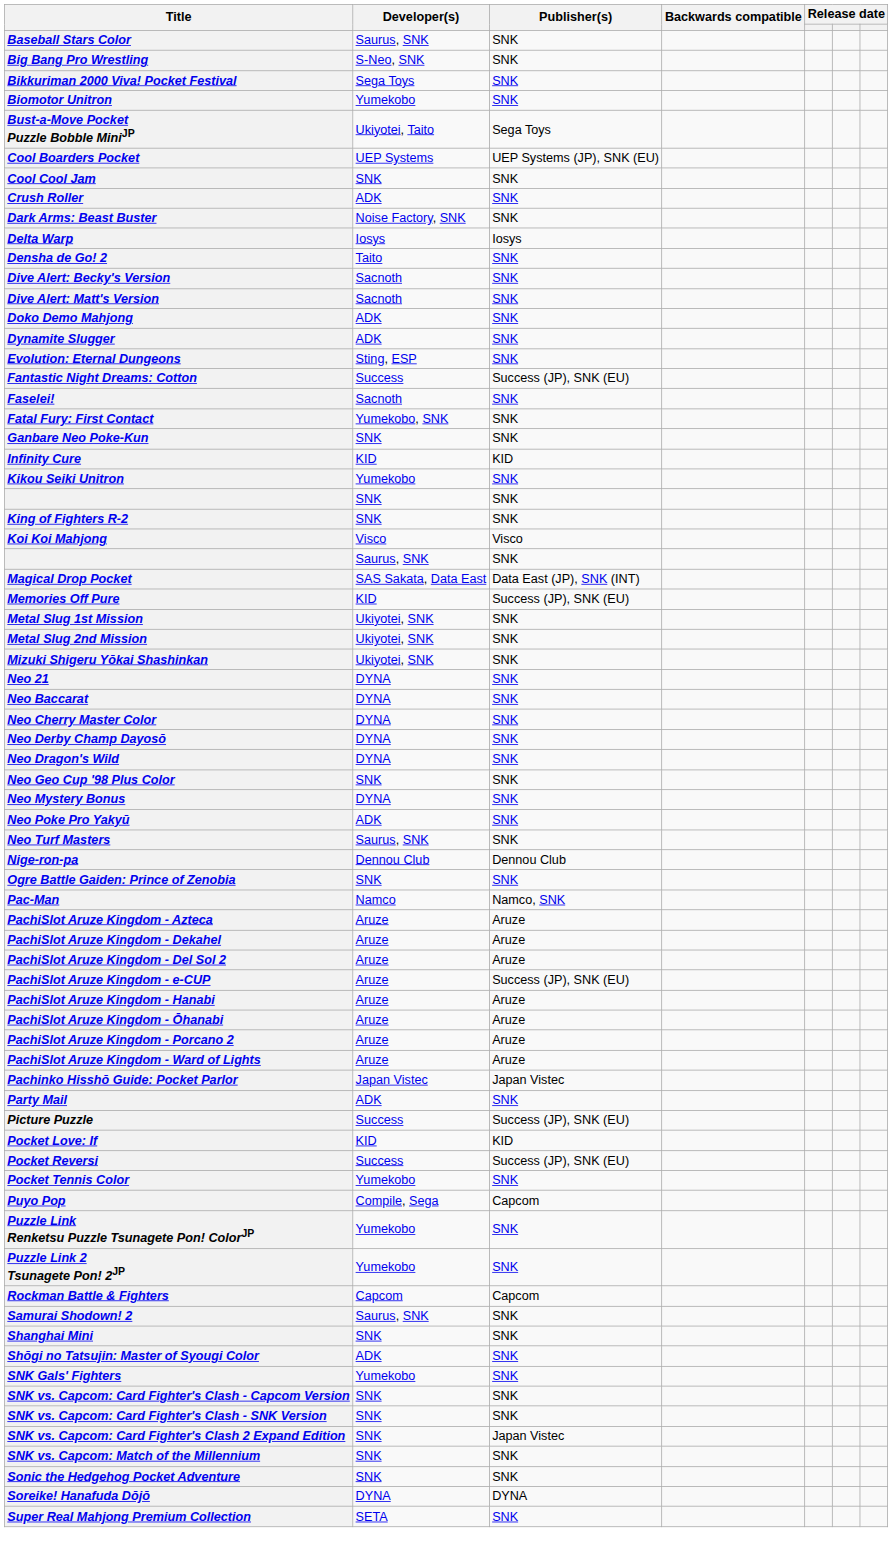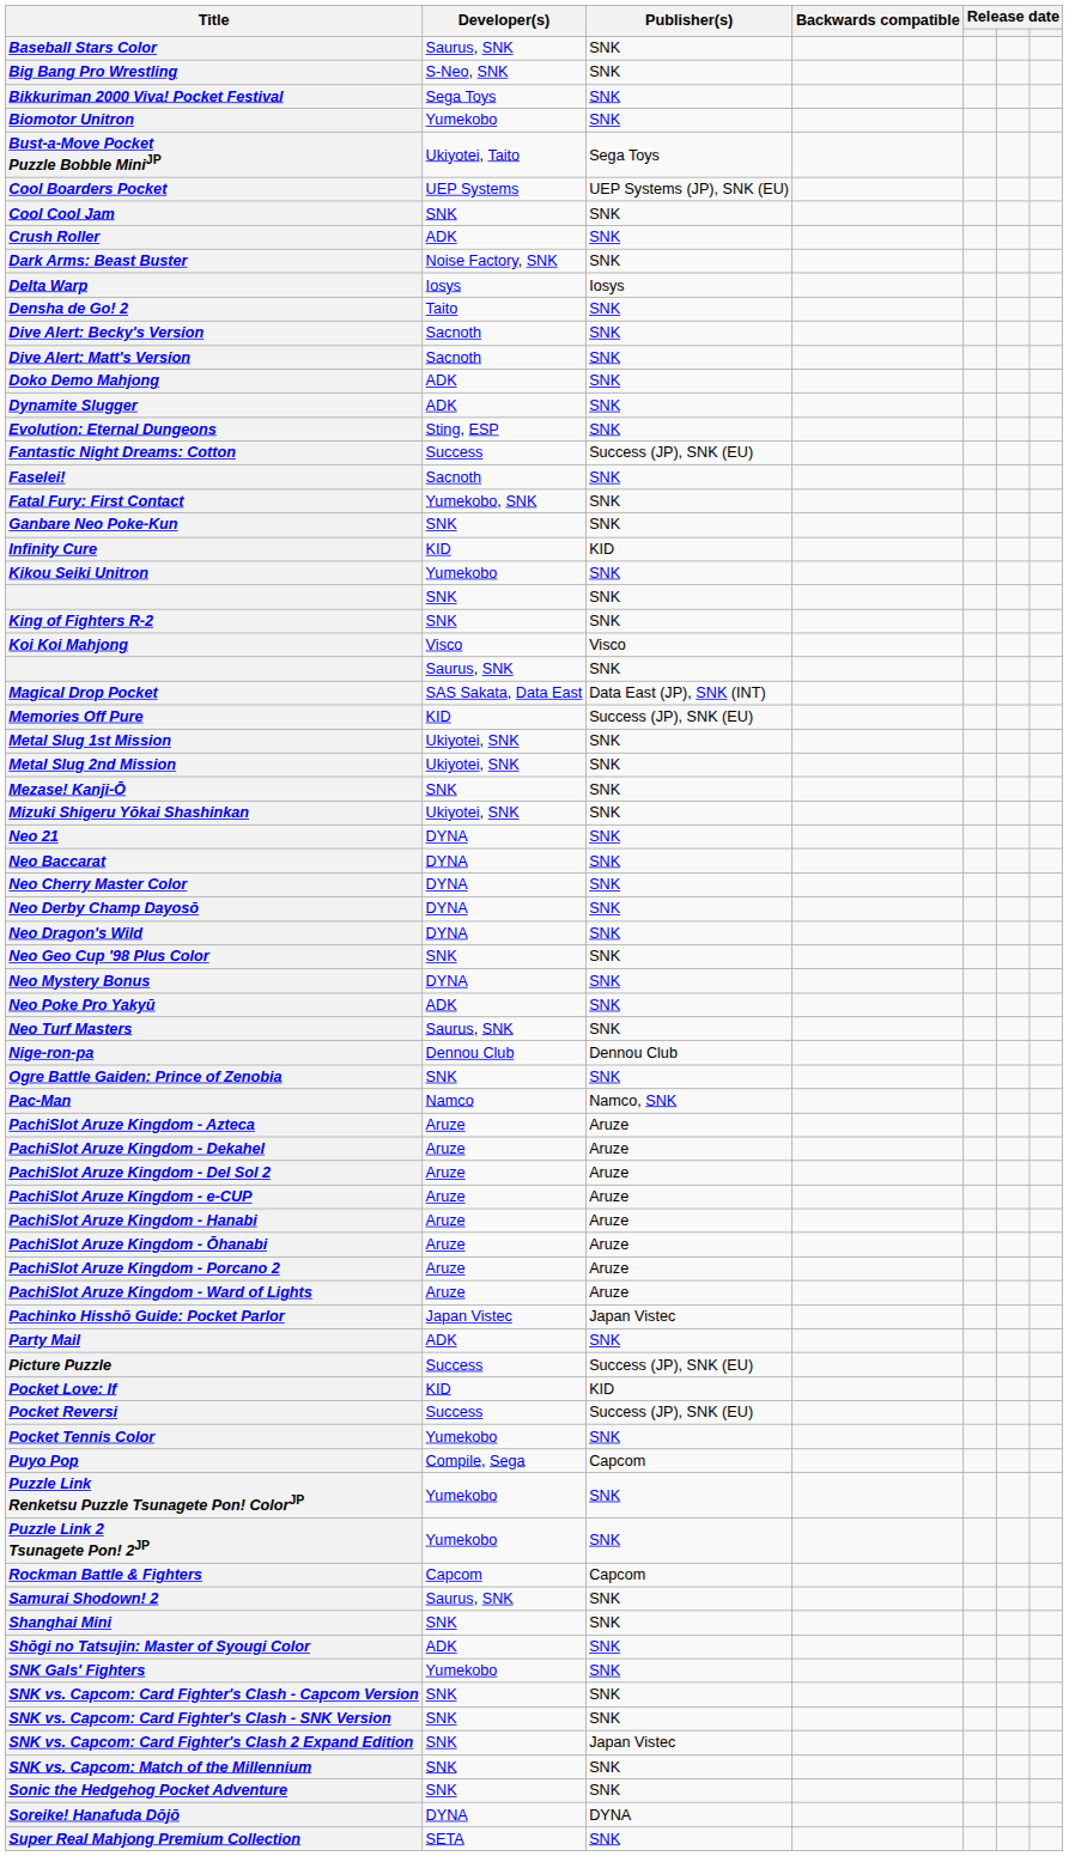+ row: Mezase! Kanji-Ō | SNK | SNK
PachiSlot Aruze Kingdom - e-CUP | Publisher(s): Success (JP), SNK (EU) -> Aruze
